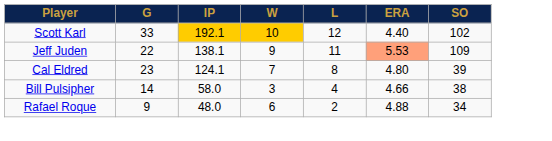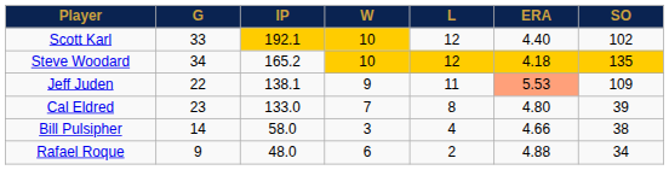+ row: Steve Woodard | 34 | 165.2 | 10 | 12 | 4.18 | 135
Cal Eldred | IP: 124.1 -> 133.0
